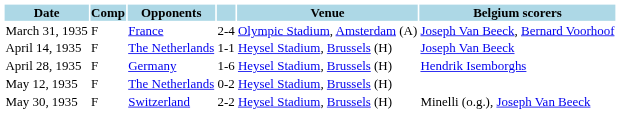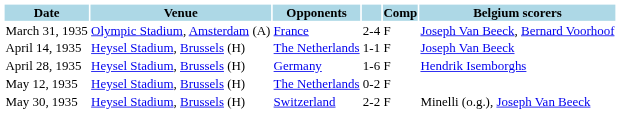columns swapped: Venue <-> Comp
